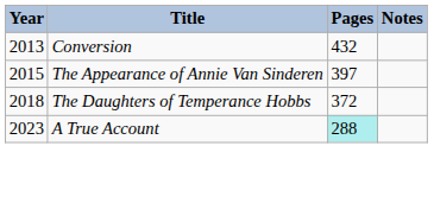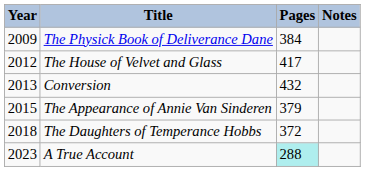+ row: 2009 | The Physick Book of Deliverance Dane | 384
+ row: 2012 | The House of Velvet and Glass | 417
The Appearance of Annie Van Sinderen | Pages: 397 -> 379
